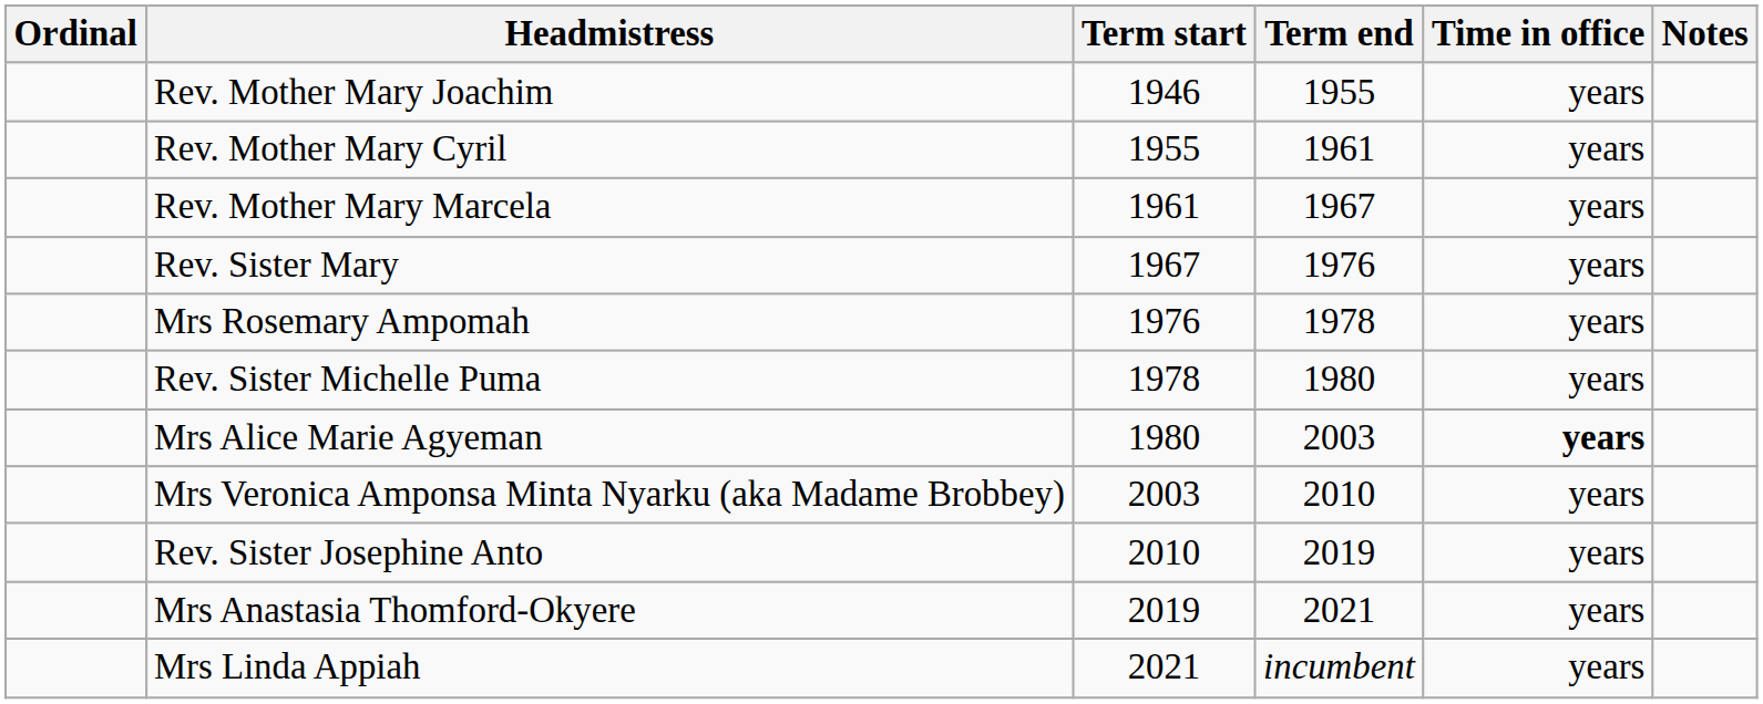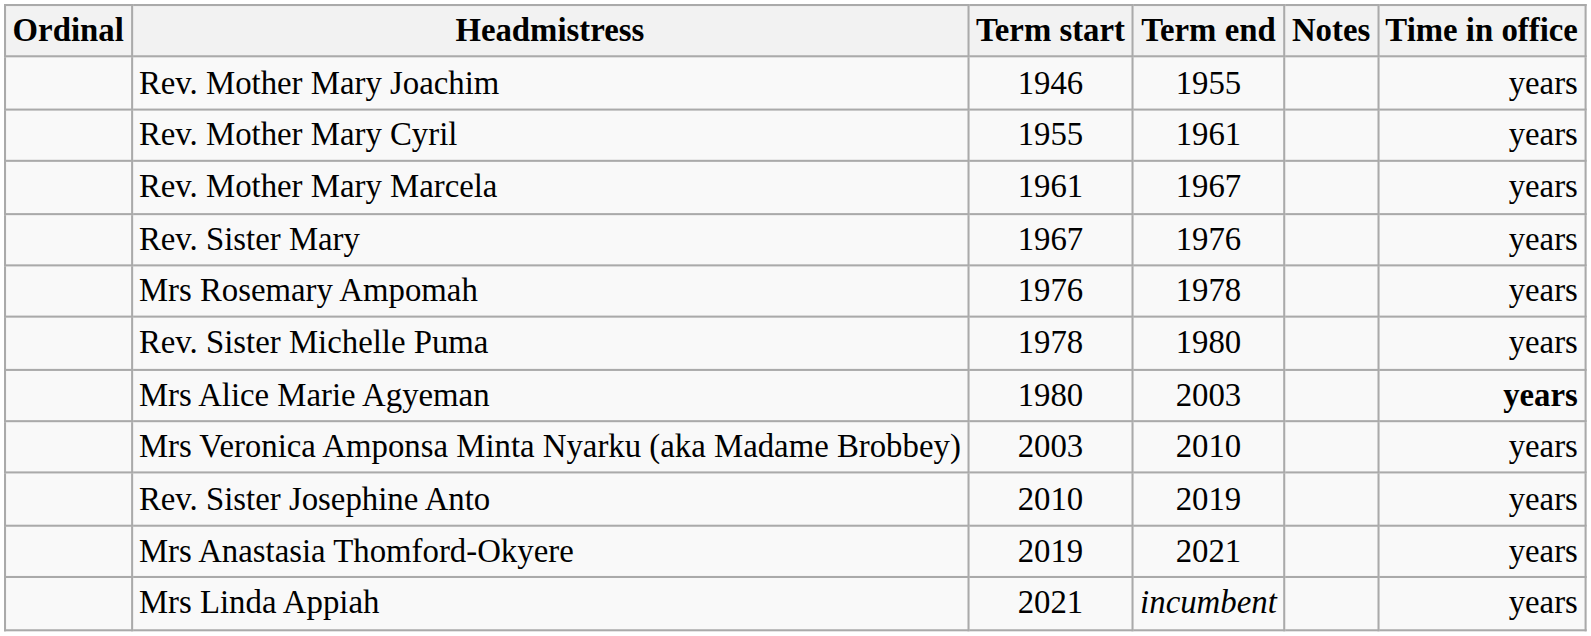columns swapped: Time in office <-> Notes
